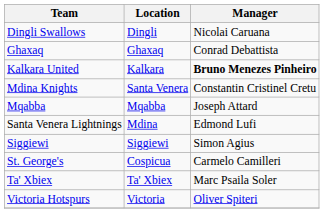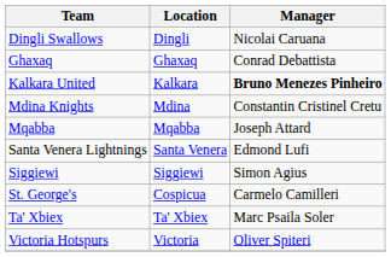Mdina Knights | Location: Santa Venera -> Mdina
Santa Venera Lightnings | Location: Mdina -> Santa Venera
